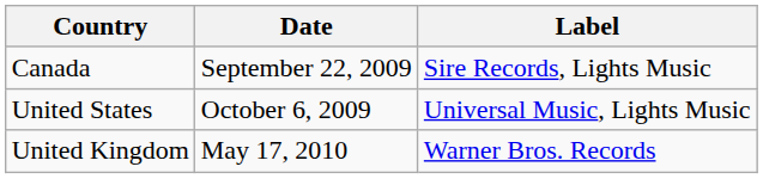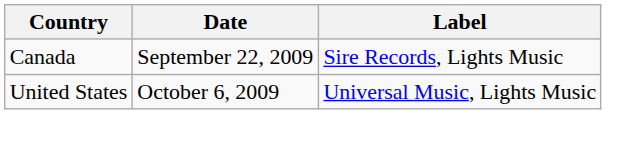- row: United Kingdom | May 17, 2010 | Warner Bros. Records
